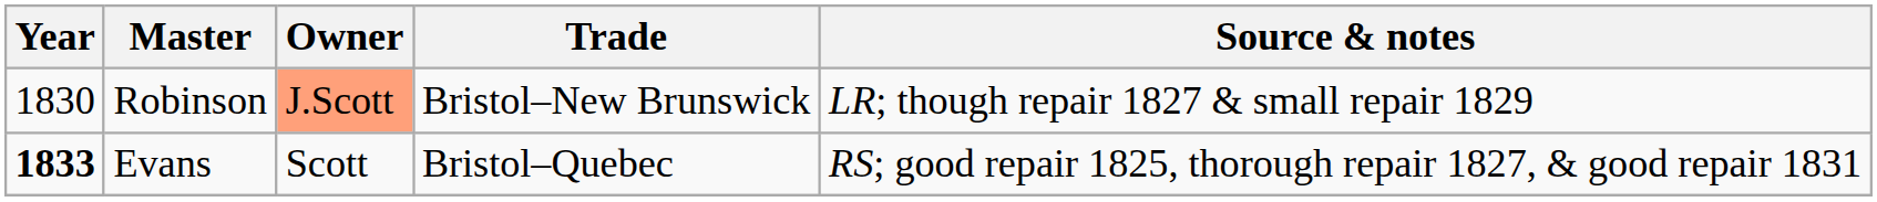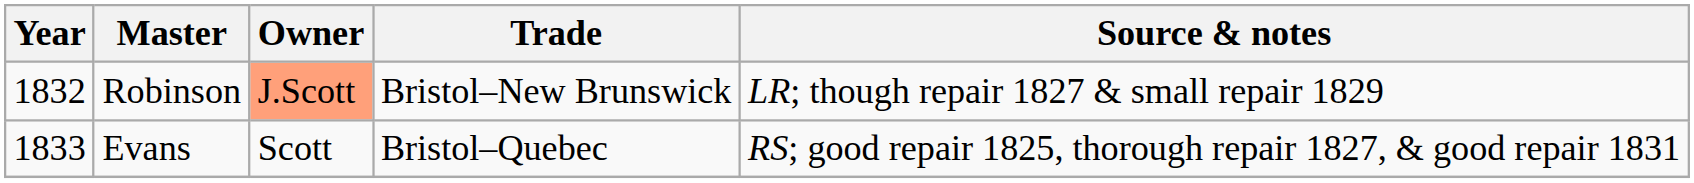Robinson | Year: 1830 -> 1832
Evans | Year: bold -> normal
